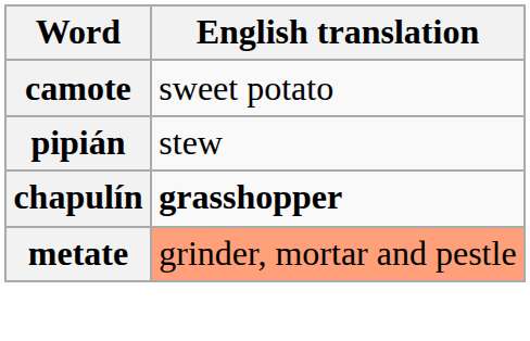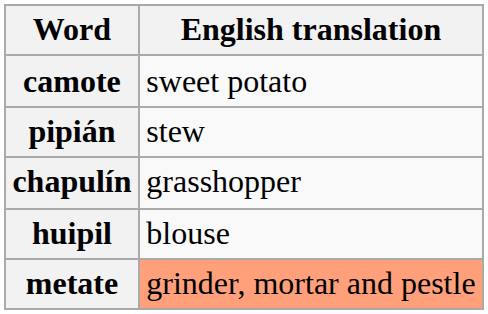chapulín | English translation: bold -> normal
+ row: huipil | blouse
